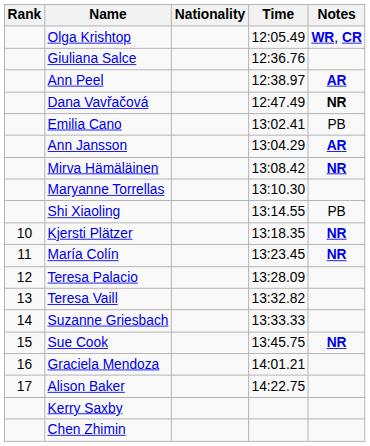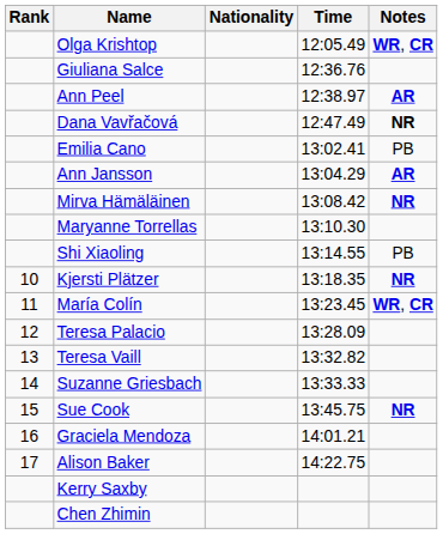María Colín | Notes: NR -> WR, CR
